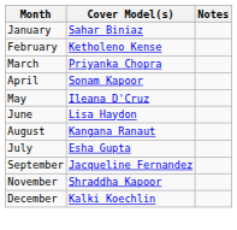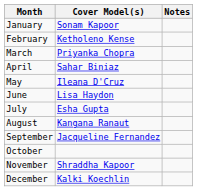January | Cover Model(s): Sahar Biniaz -> Sonam Kapoor
April | Cover Model(s): Sonam Kapoor -> Sahar Biniaz
rows swapped: July <-> August
+ row: October
